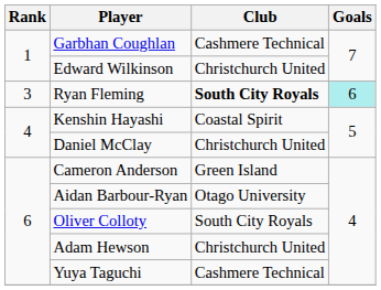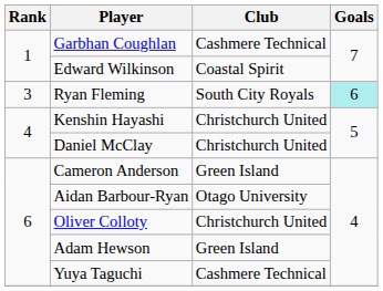Edward Wilkinson | Club: Christchurch United -> Coastal Spirit
Ryan Fleming | Club: bold -> normal
Kenshin Hayashi | Club: Coastal Spirit -> Christchurch United
Oliver Colloty | Club: South City Royals -> Christchurch United
Adam Hewson | Club: Christchurch United -> Green Island
